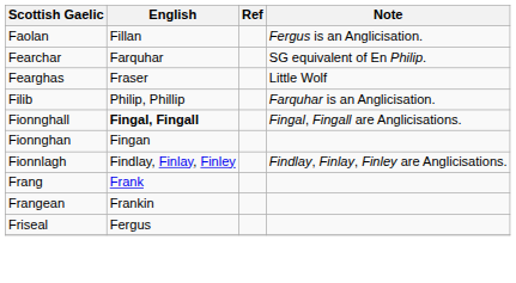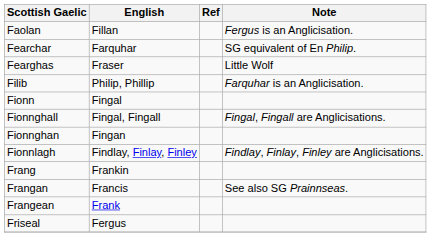+ row: Fionn | Fingal
Fionnghall | English: bold -> normal
Frang | English: Frank -> Frankin
+ row: Frangan | Francis | See also SG Prainnseas.
Frangean | English: Frankin -> Frank
